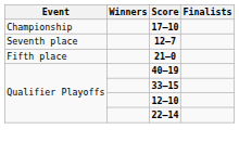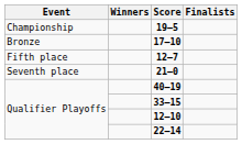+ row: Championship | 19–5
17–10 | Event: Championship -> Bronze
12–7 | Event: Seventh place -> Fifth place
21–0 | Event: Fifth place -> Seventh place
